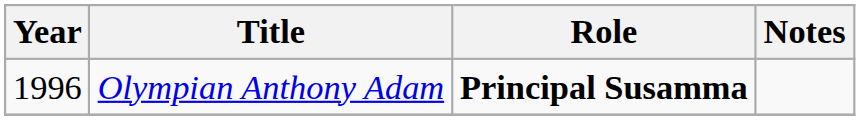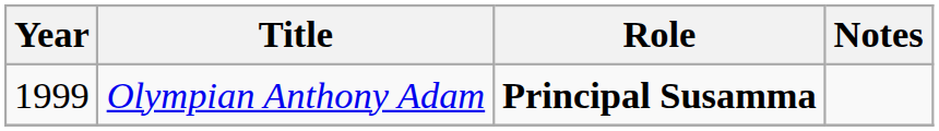Olympian Anthony Adam | Year: 1996 -> 1999
